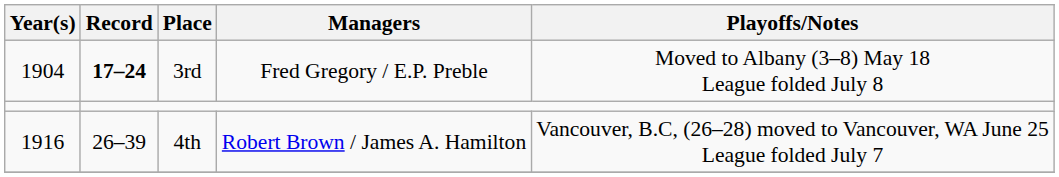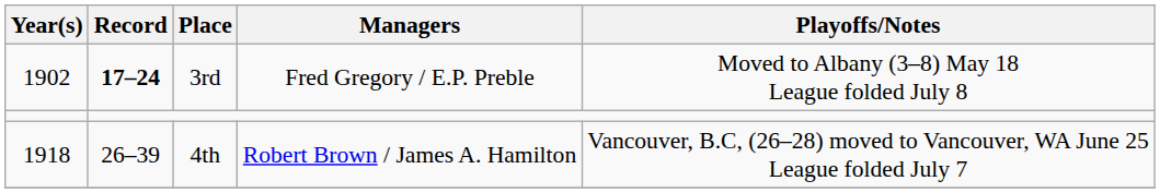3rd | Year(s): 1904 -> 1902
4th | Year(s): 1916 -> 1918
